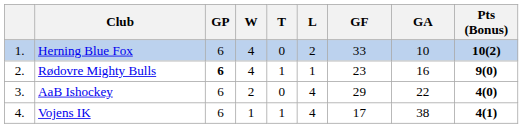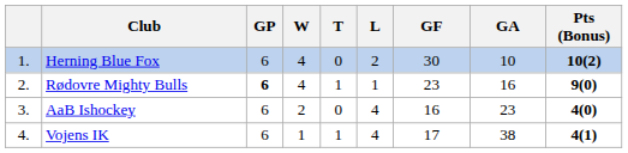Herning Blue Fox | GF: 33 -> 30
AaB Ishockey | GF: 29 -> 16
AaB Ishockey | GA: 22 -> 23
